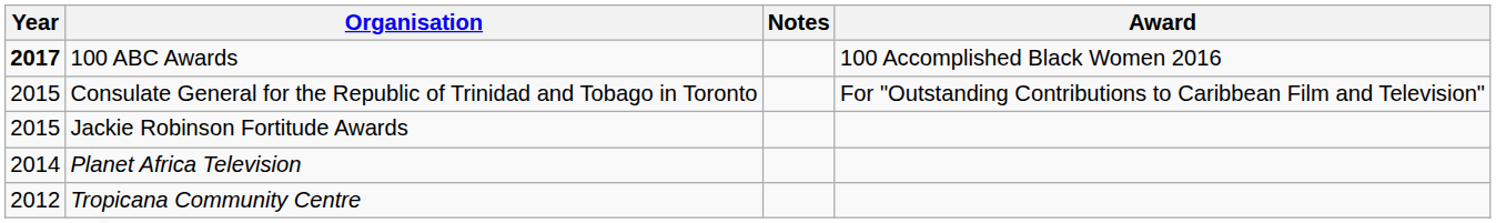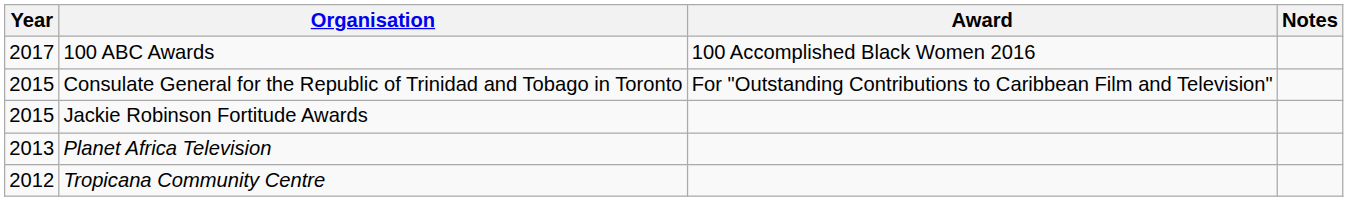columns swapped: Award <-> Notes
100 ABC Awards | Year: bold -> normal
Planet Africa Television | Year: 2014 -> 2013
